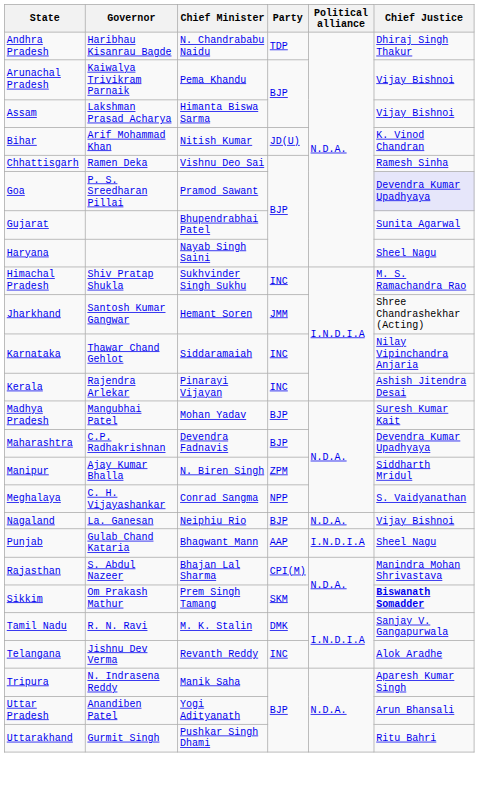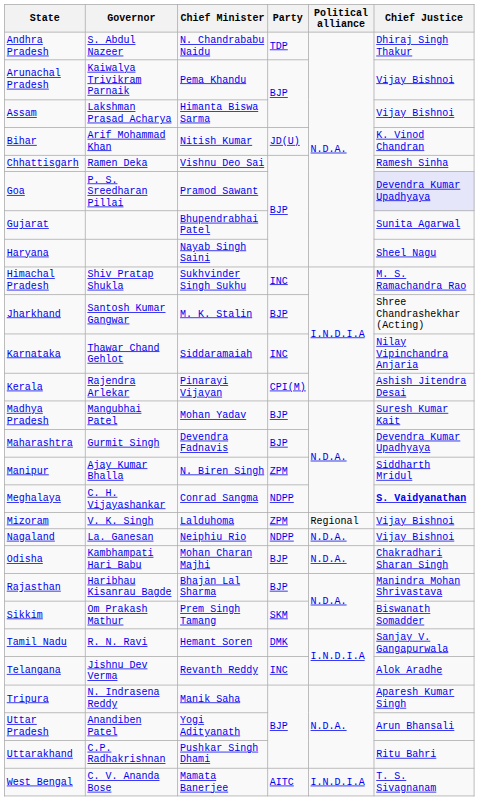Andhra Pradesh | Governor: Haribhau Kisanrau Bagde -> S. Abdul Nazeer
Jharkhand | Chief Minister: Hemant Soren -> M. K. Stalin
Jharkhand | Party: JMM -> BJP
Kerala | Party: INC -> CPI(M)
Maharashtra | Governor: C.P. Radhakrishnan -> Gurmit Singh
Meghalaya | Party: NPP -> NDPP
Meghalaya | Chief Justice: normal -> bold
+ row: Mizoram | V. K. Singh | Lalduhoma | ZPM | Regional | Vijay Bishnoi
Nagaland | Party: BJP -> NDPP
+ row: Odisha | Kambhampati Hari Babu | Mohan Charan Majhi | BJP | N.D.A. | Chakradhari Sharan Singh
- row: Punjab | Gulab Chand Kataria | Bhagwant Mann | AAP | I.N.D.I.A | Sheel Nagu
Rajasthan | Governor: S. Abdul Nazeer -> Haribhau Kisanrau Bagde
Rajasthan | Party: CPI(M) -> BJP
Sikkim | Chief Justice: bold -> normal
Tamil Nadu | Chief Minister: M. K. Stalin -> Hemant Soren
Uttarakhand | Governor: Gurmit Singh -> C.P. Radhakrishnan
+ row: West Bengal | C. V. Ananda Bose | Mamata Banerjee | AITC | I.N.D.I.A | T. S. Sivagnanam
